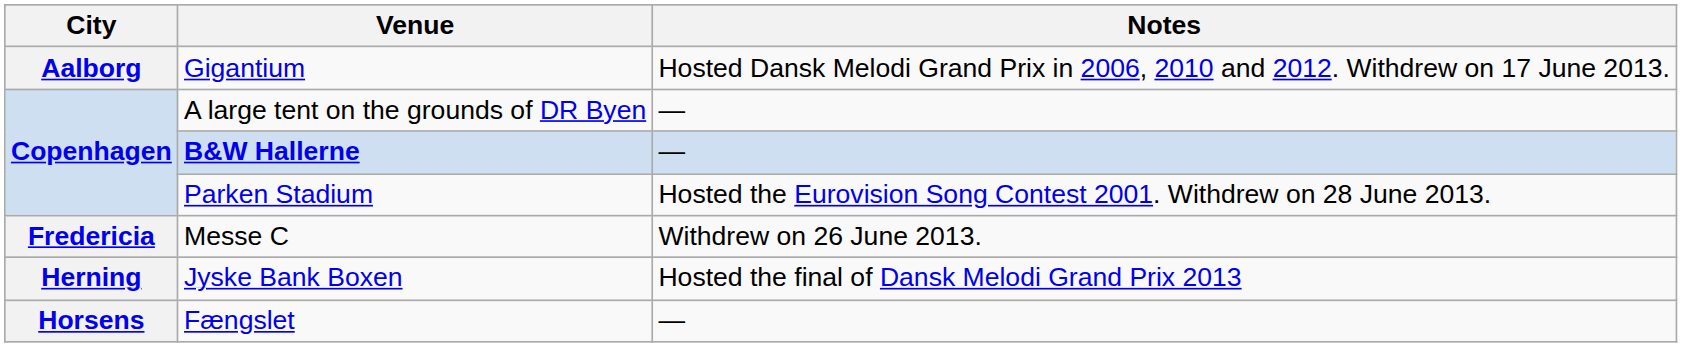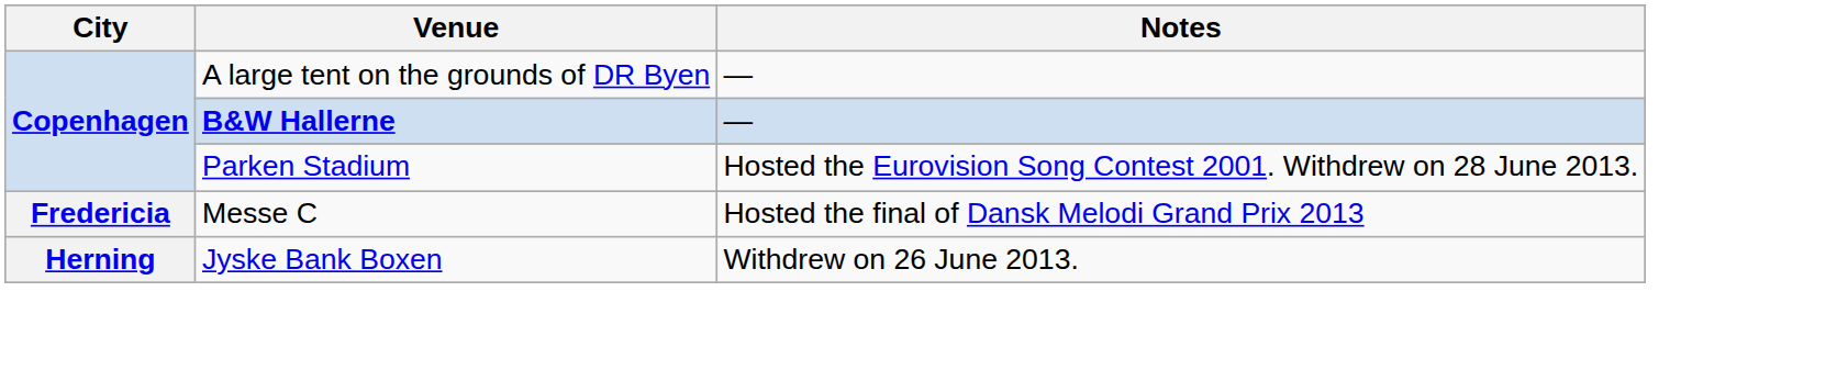- row: Aalborg | Gigantium | Hosted Dansk Melodi Grand Prix in 2006, 2010 and 2012. Withdrew on 17 June 2013.
Messe C | Notes: Withdrew on 26 June 2013. -> Hosted the final of Dansk Melodi Grand Prix 2013
Jyske Bank Boxen | Notes: Hosted the final of Dansk Melodi Grand Prix 2013 -> Withdrew on 26 June 2013.
- row: Horsens | Fængslet | —
